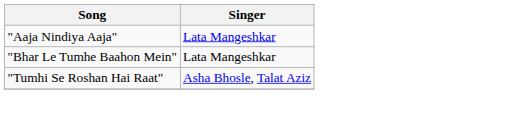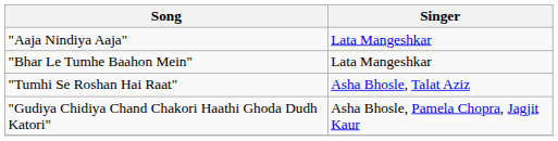+ row: "Gudiya Chidiya Chand Chakori Haathi Ghoda Dudh Katori" | Asha Bhosle, Pamela Chopra, Jagjit Kaur
